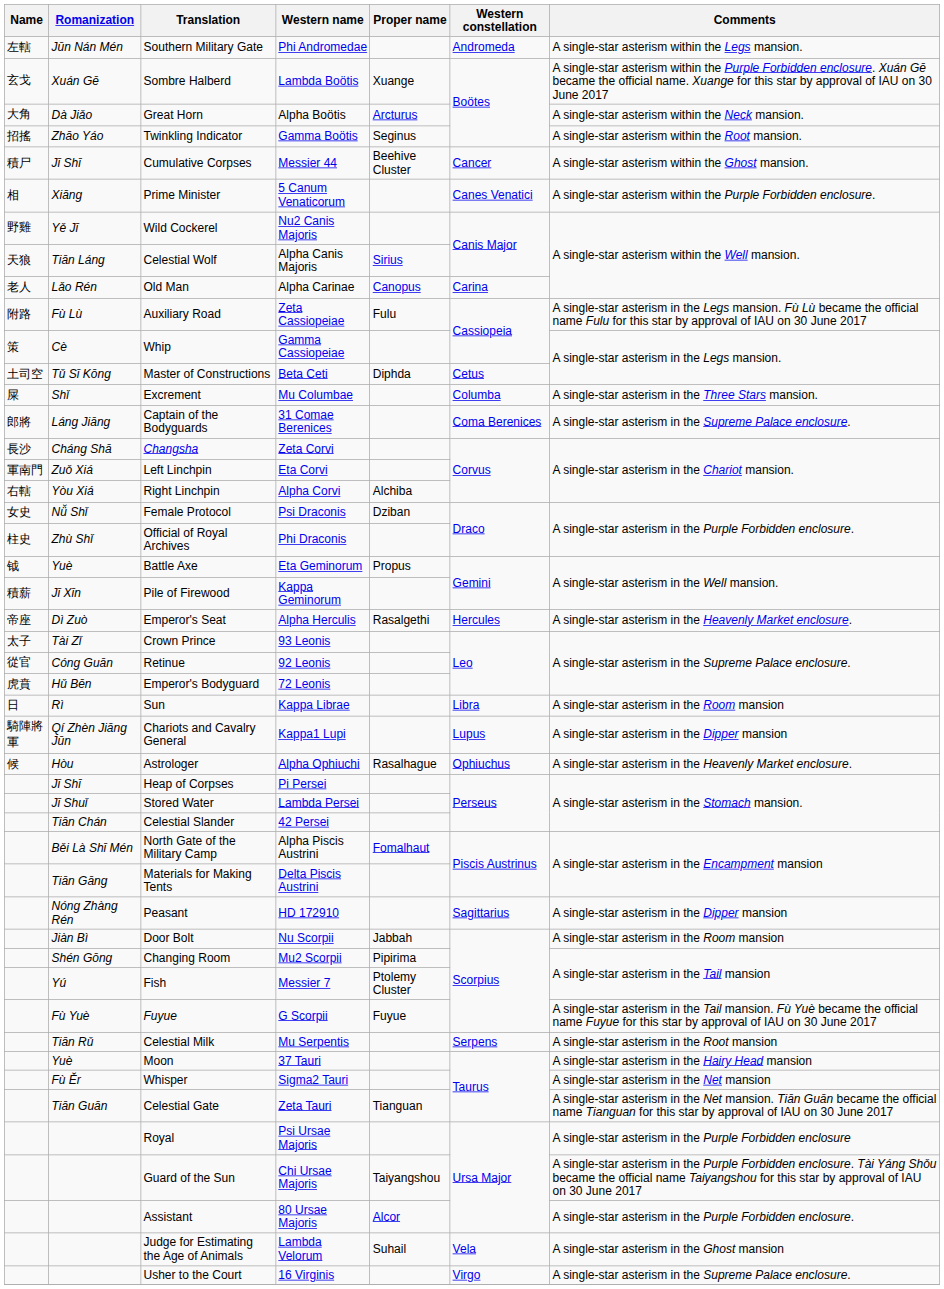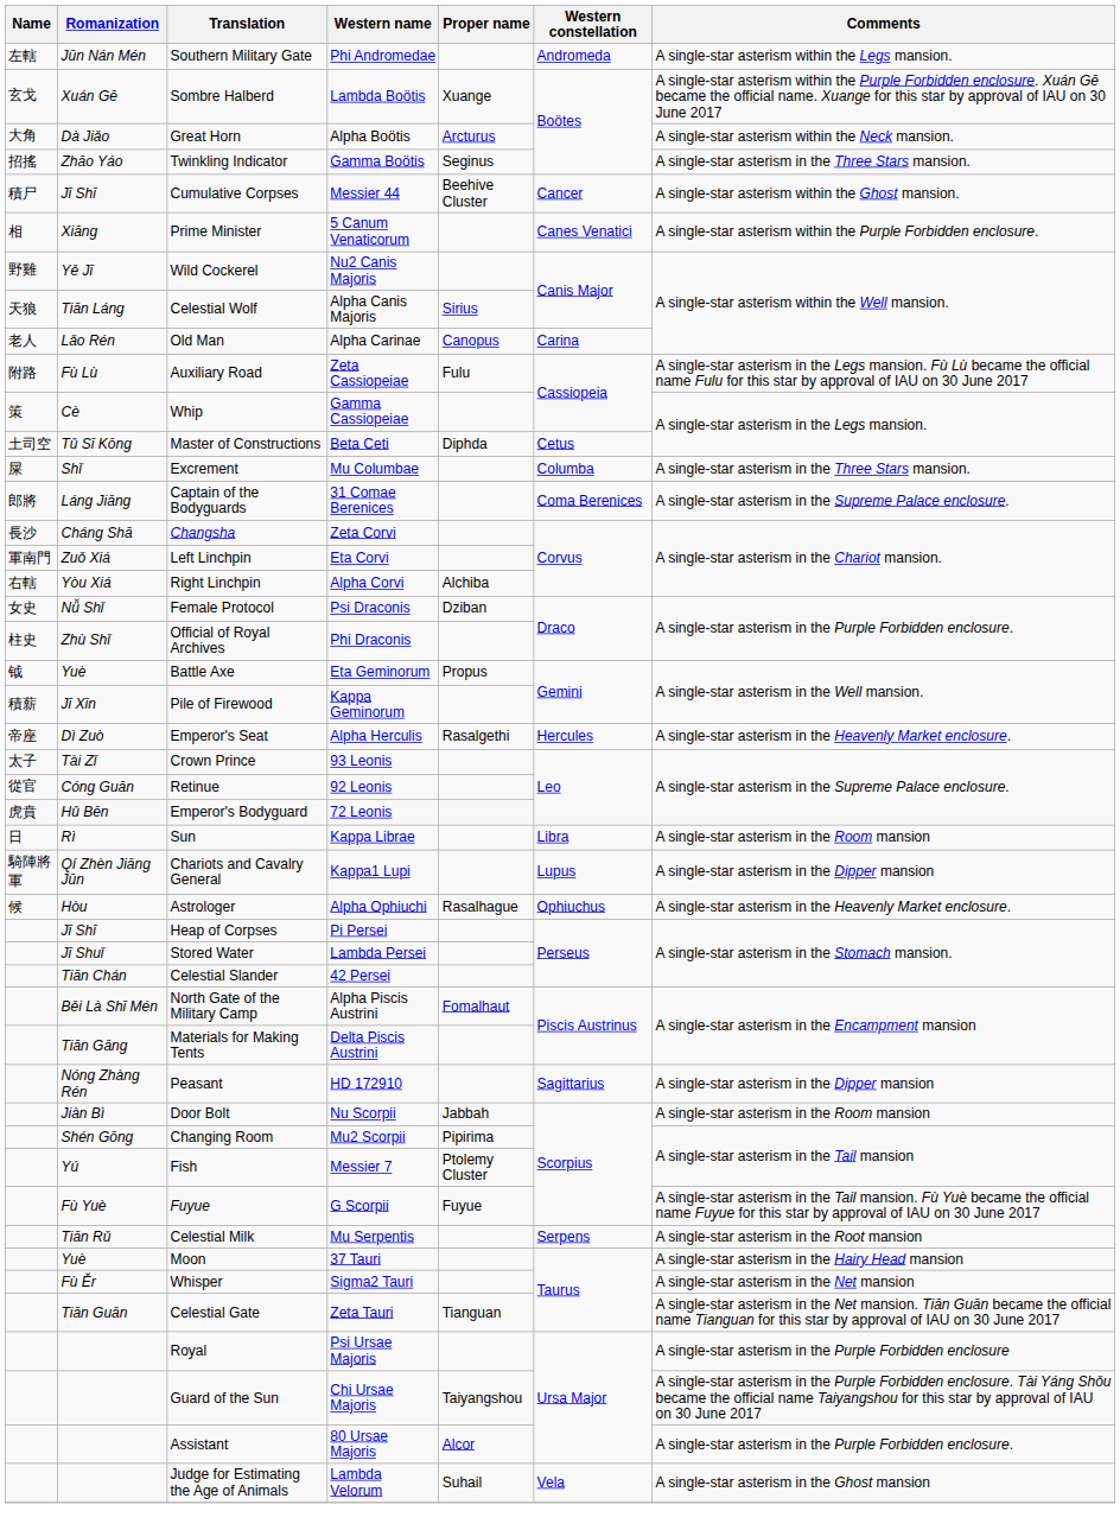Twinkling Indicator | Comments: A single-star asterism within the Root mansion. -> A single-star asterism in the Three Stars mansion.
- row: Usher to the Court | 16 Virginis | Virgo | A single-star asterism in the Supreme Palace enclosure.
